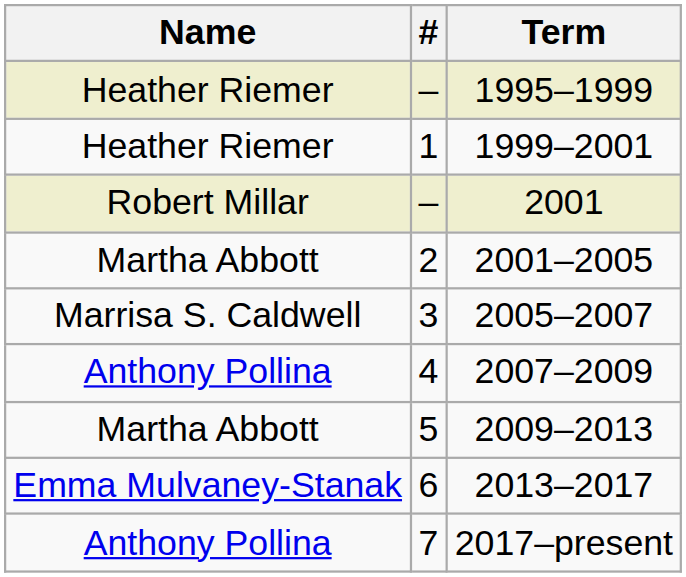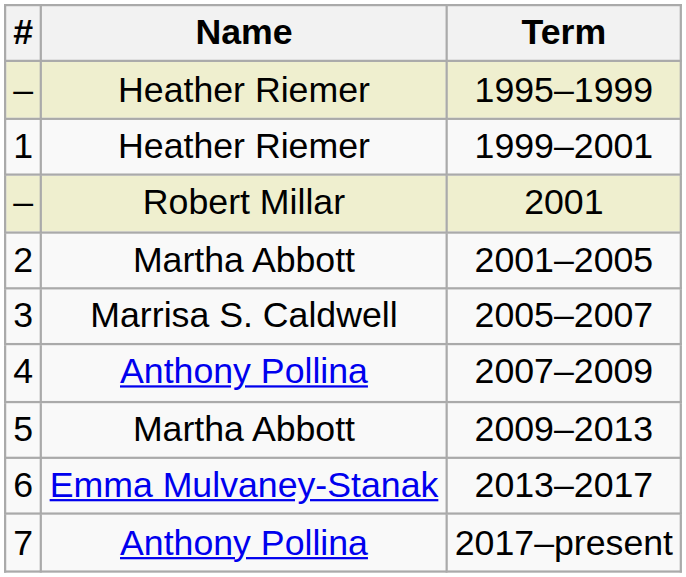columns swapped: # <-> Name
